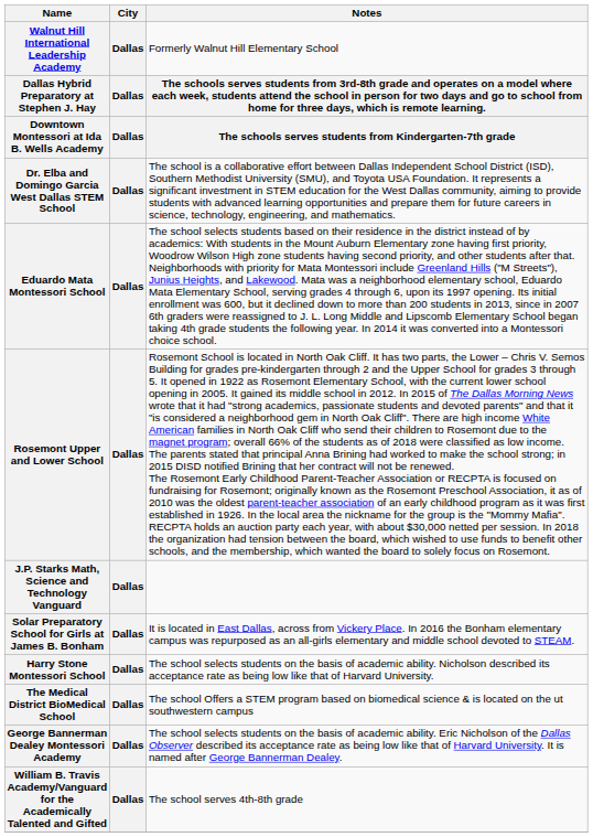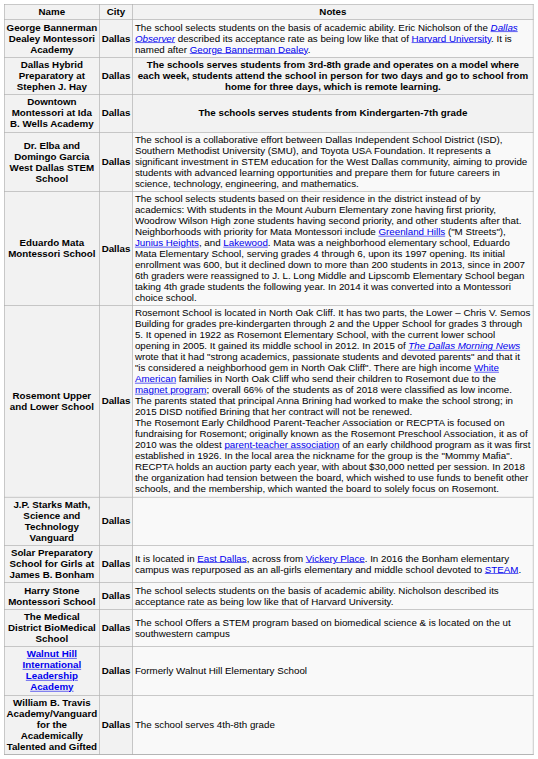rows swapped: George Bannerman Dealey Montessori Academy <-> Walnut Hill International Leadership Academy
